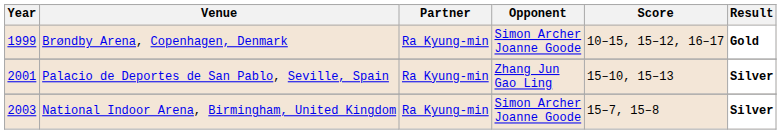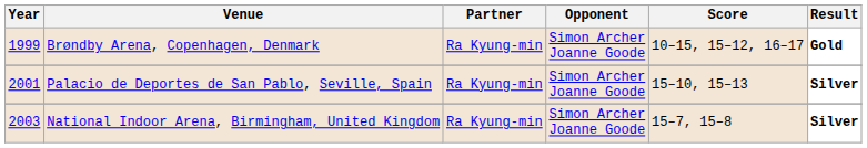Palacio de Deportes de San Pablo, Seville, Spain | Opponent: Zhang Jun Gao Ling -> Simon Archer Joanne Goode
